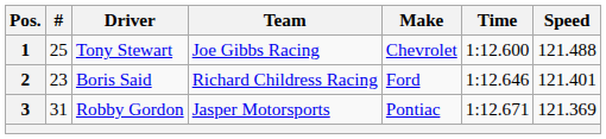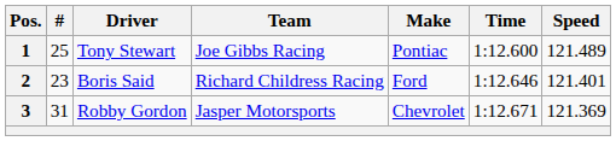1 | Make: Chevrolet -> Pontiac
1 | Speed: 121.488 -> 121.489
3 | Make: Pontiac -> Chevrolet
